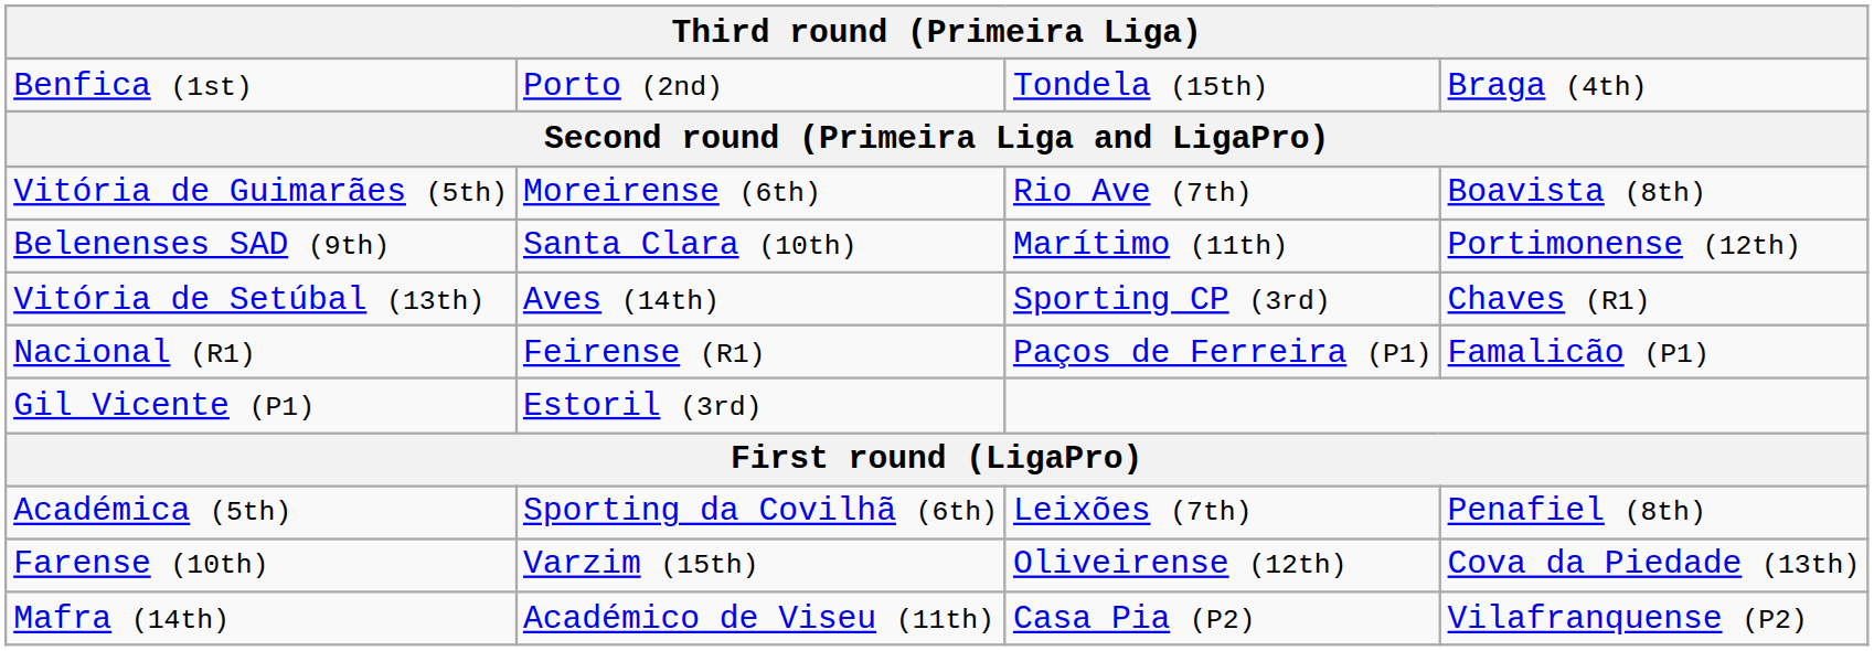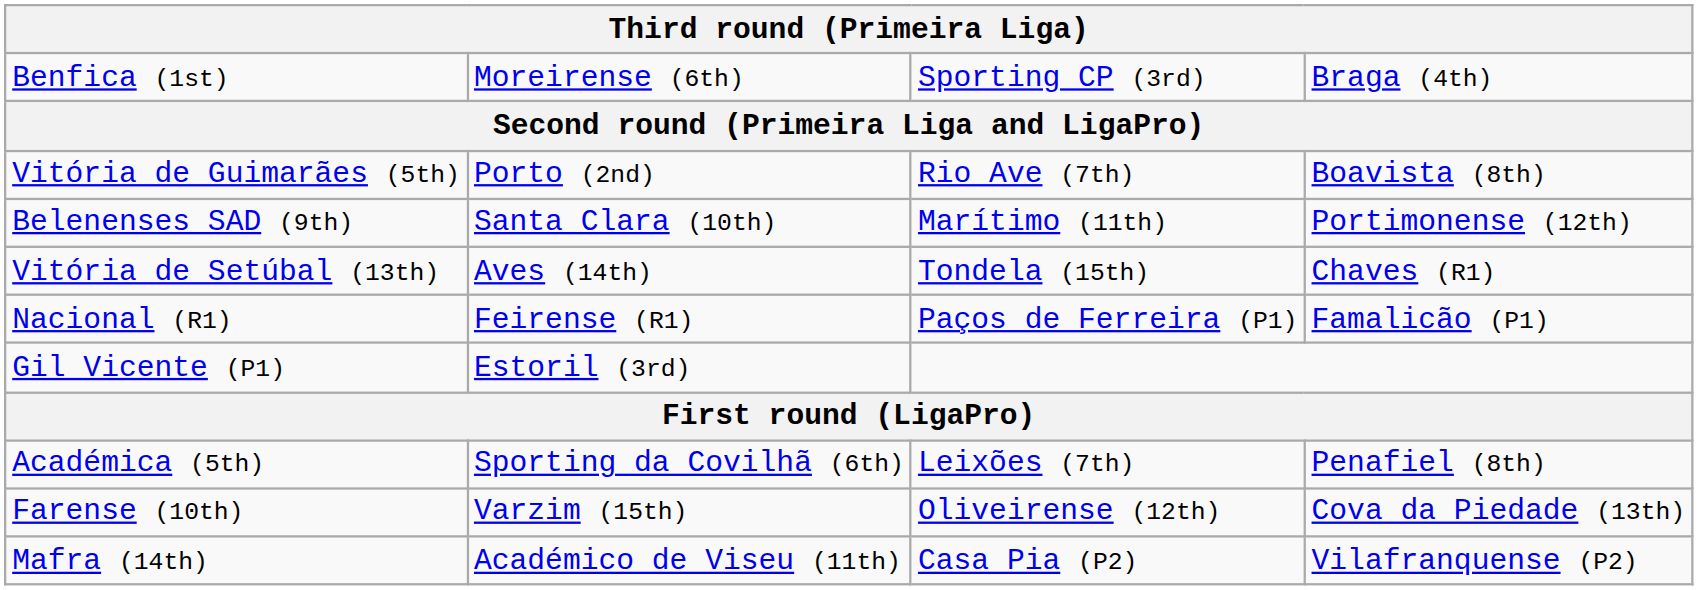Benfica (1st) | column 2: Porto (2nd) -> Moreirense (6th)
Benfica (1st) | column 3: Tondela (15th) -> Sporting CP (3rd)
Vitória de Guimarães (5th) | column 2: Moreirense (6th) -> Porto (2nd)
Vitória de Setúbal (13th) | column 3: Sporting CP (3rd) -> Tondela (15th)
